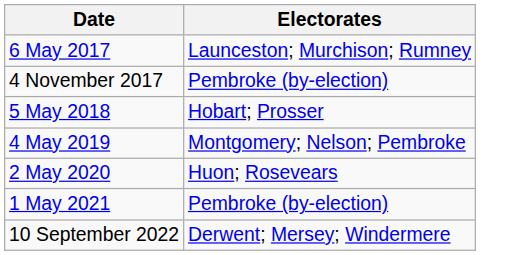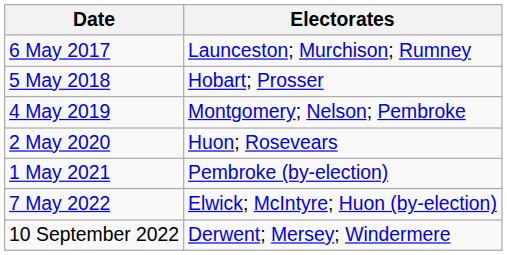- row: 4 November 2017 | Pembroke (by-election)
+ row: 7 May 2022 | Elwick; McIntyre; Huon (by-election)
